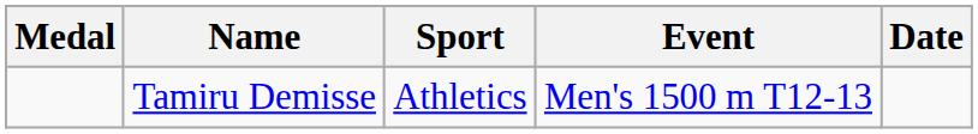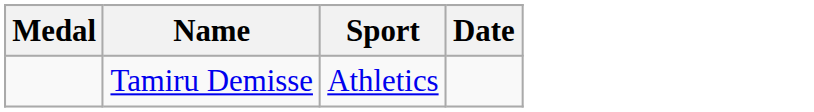- column: Event | Men's 1500 m T12-13
